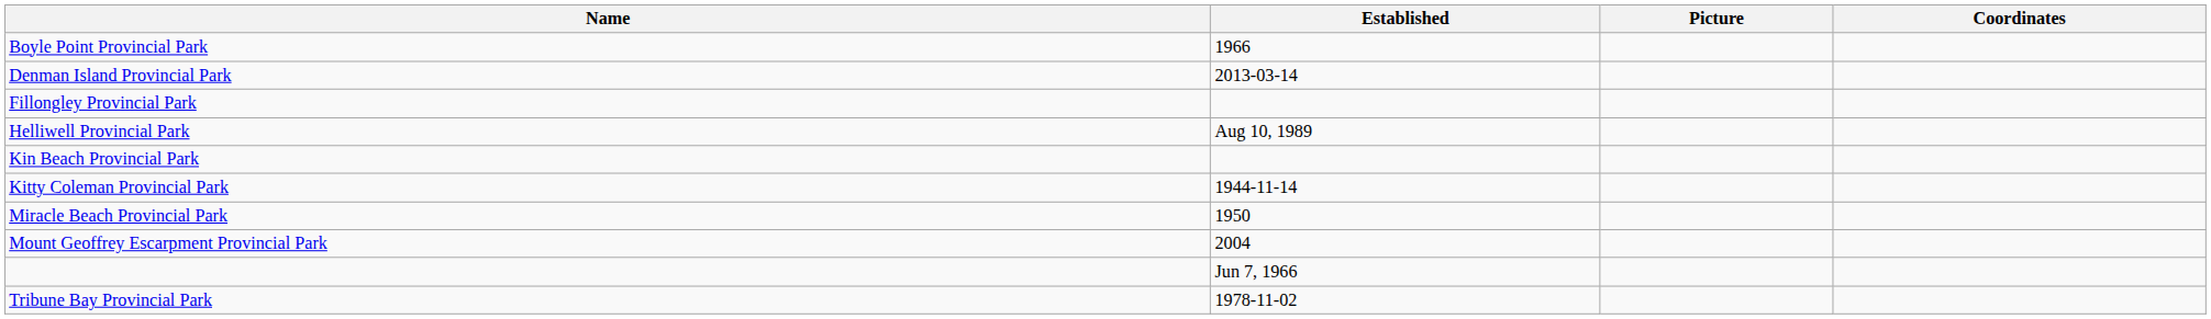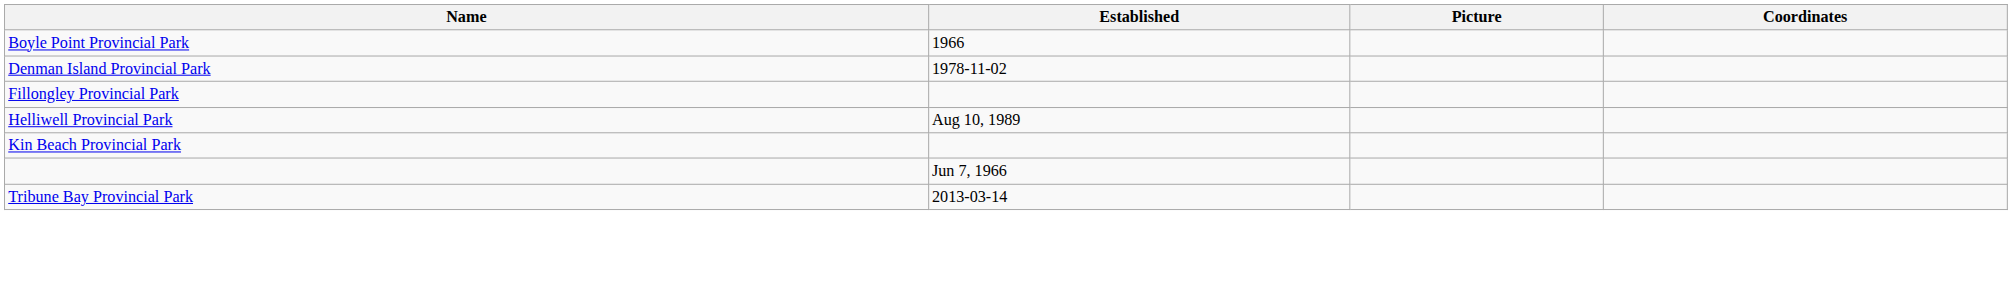Denman Island Provincial Park | Established: 2013-03-14 -> 1978-11-02
- row: Kitty Coleman Provincial Park | 1944-11-14
- row: Miracle Beach Provincial Park | 1950
- row: Mount Geoffrey Escarpment Provincial Park | 2004
Tribune Bay Provincial Park | Established: 1978-11-02 -> 2013-03-14
